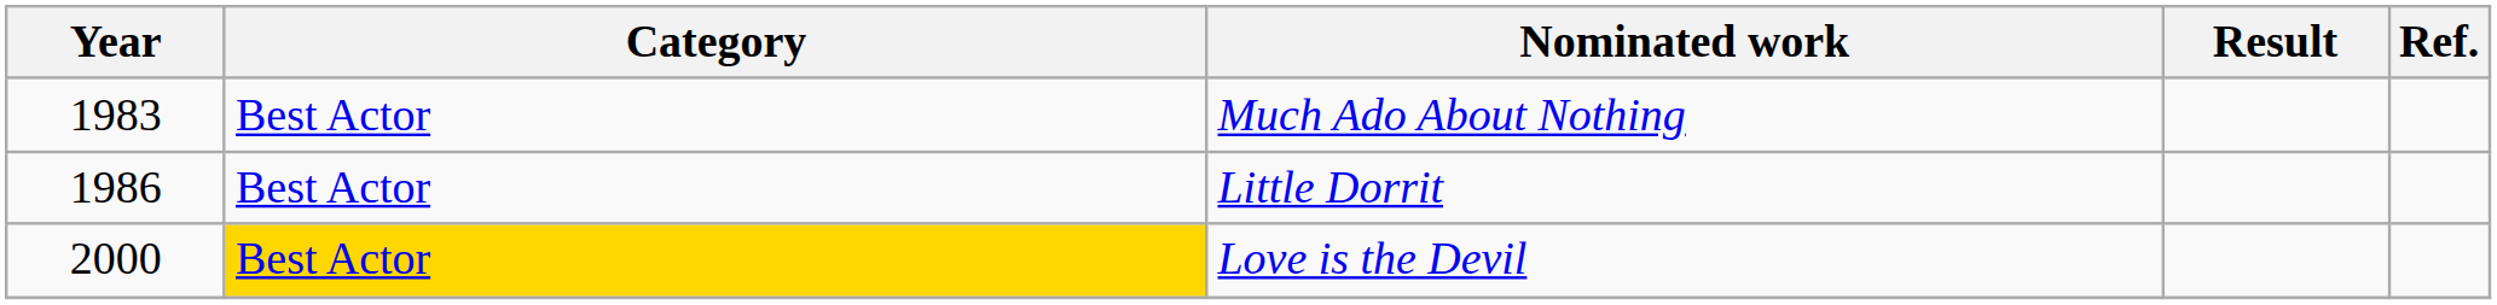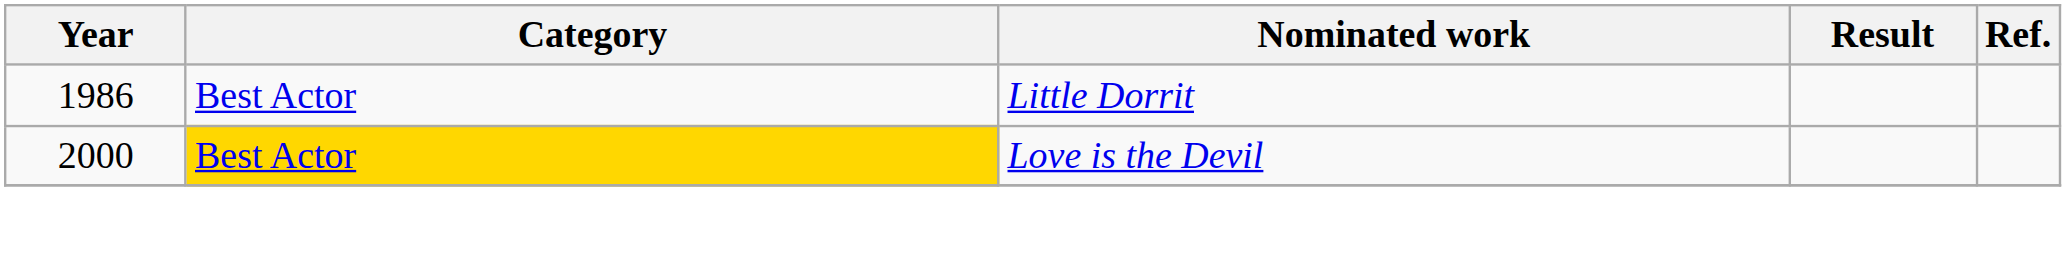- row: 1983 | Best Actor | Much Ado About Nothing
